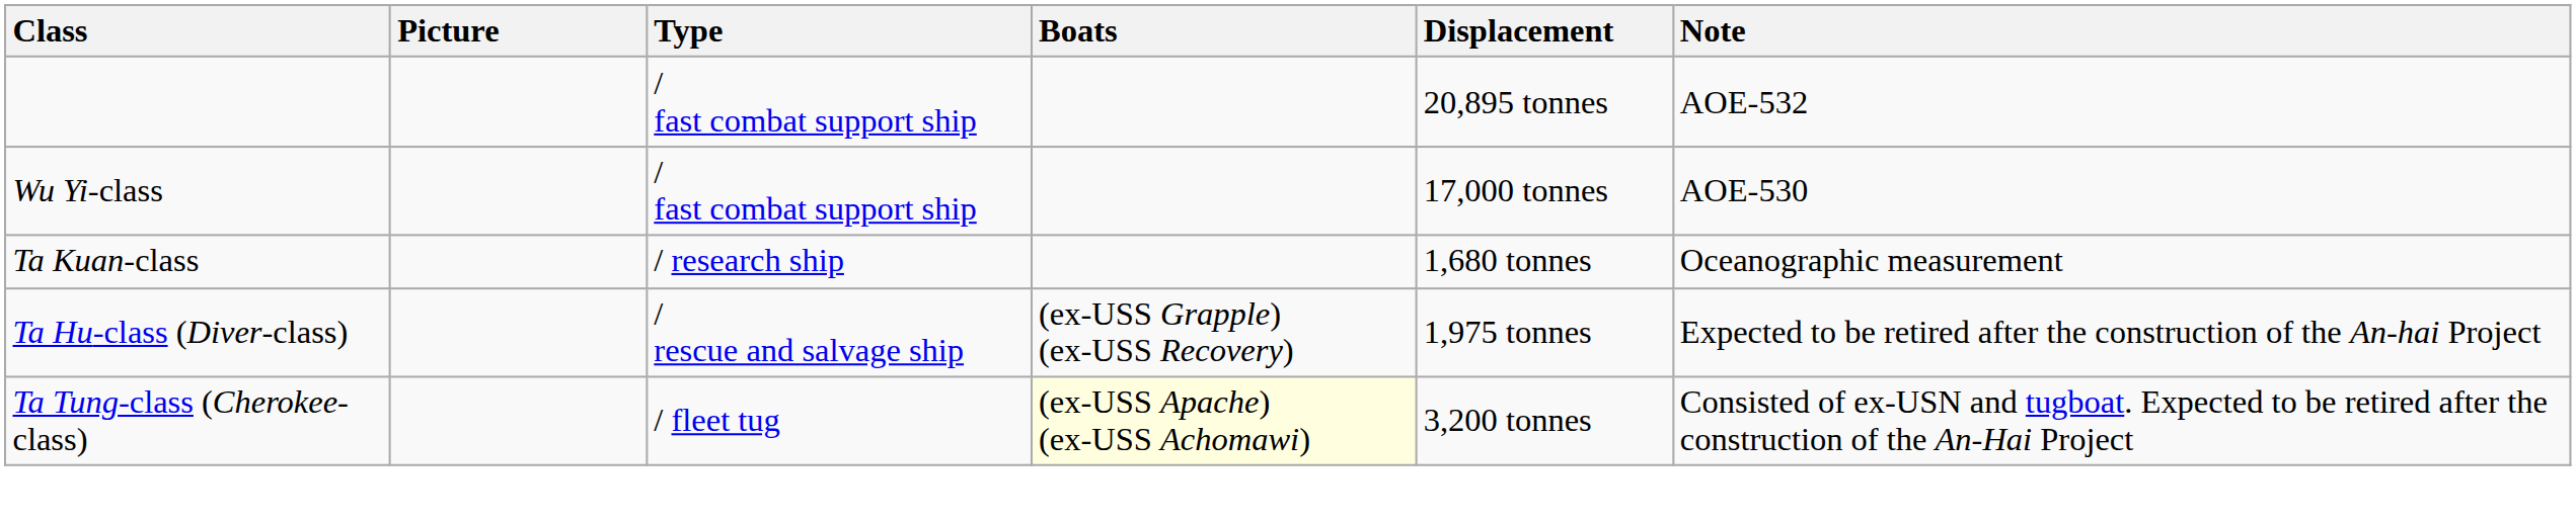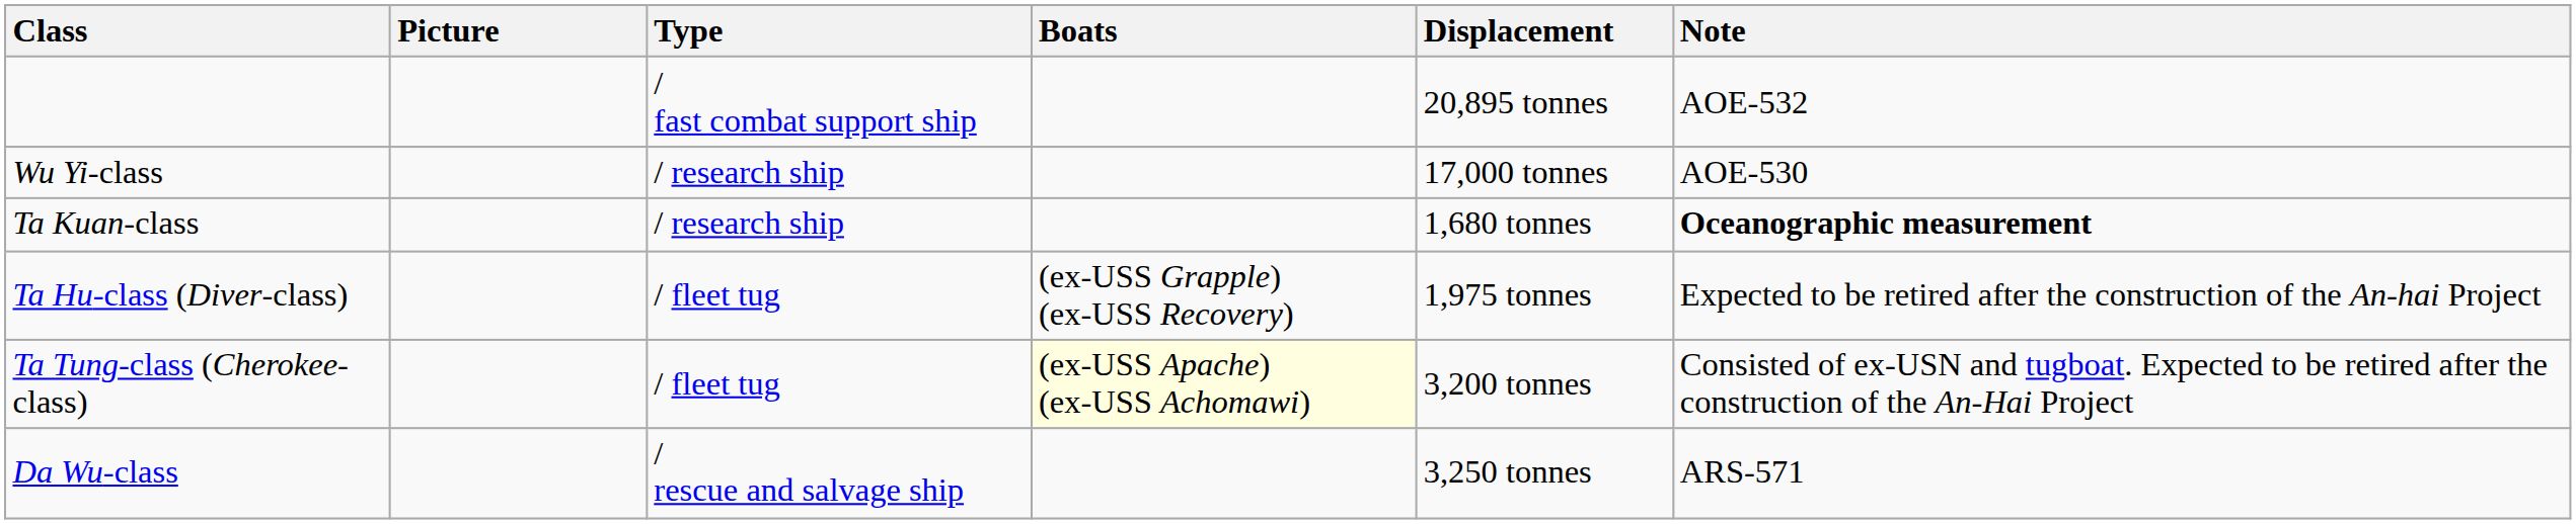Wu Yi-class | Type: / fast combat support ship -> / research ship
Ta Kuan-class | Note: normal -> bold
Ta Hu-class (Diver-class) | Type: / rescue and salvage ship -> / fleet tug
+ row: Da Wu-class | / rescue and salvage ship | 3,250 tonnes | ARS-571
